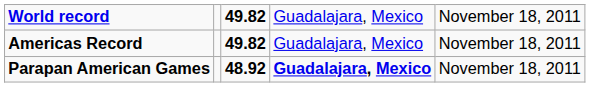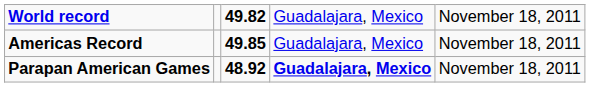Americas Record | column 3: 49.82 -> 49.85
